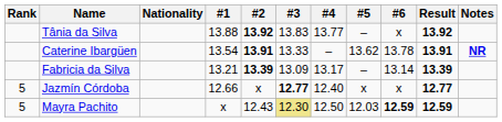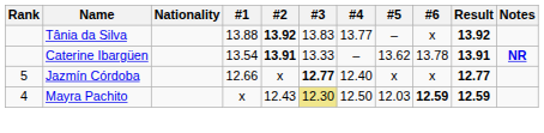- row: Fabricia da Silva | 13.21 | 13.39 | 13.09 | 13.17 | – | 13.14 | 13.39
Mayra Pachito | Rank: 5 -> 4
